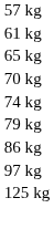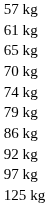+ row: 92 kg
